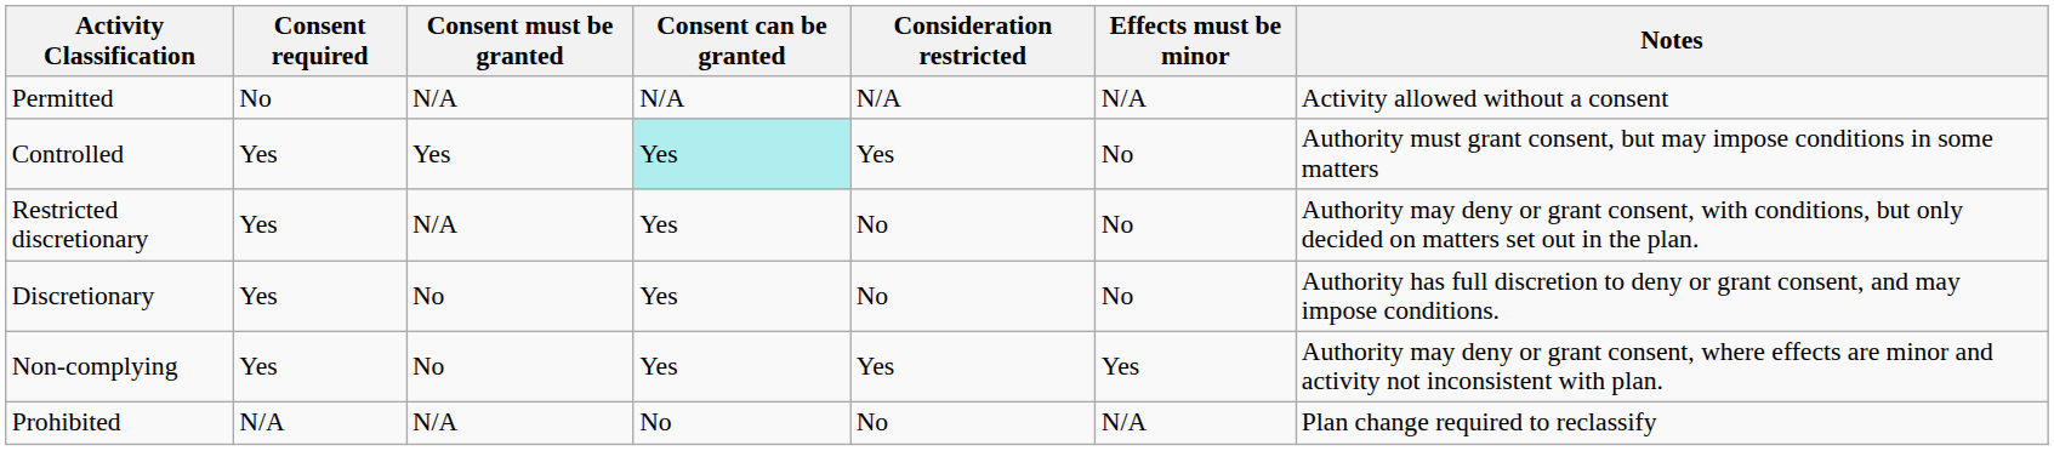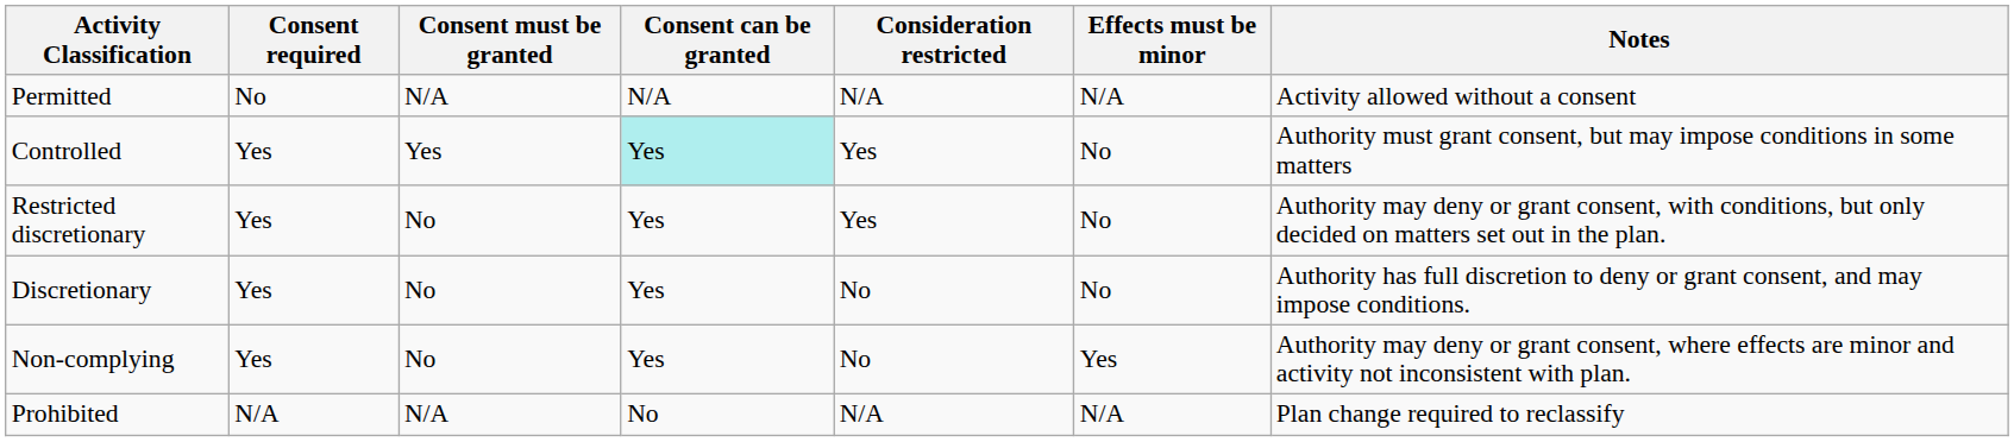Restricted discretionary | Consent must be granted: N/A -> No
Restricted discretionary | Consideration restricted: No -> Yes
Non-complying | Consideration restricted: Yes -> No
Prohibited | Consideration restricted: No -> N/A
